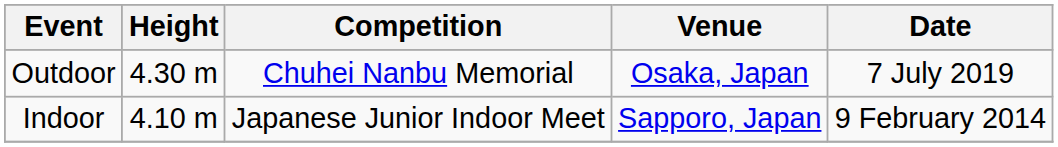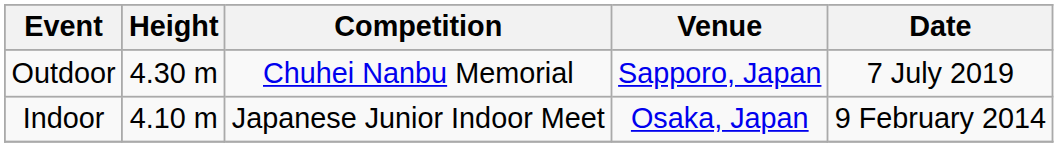Outdoor | Venue: Osaka, Japan -> Sapporo, Japan
Indoor | Venue: Sapporo, Japan -> Osaka, Japan
